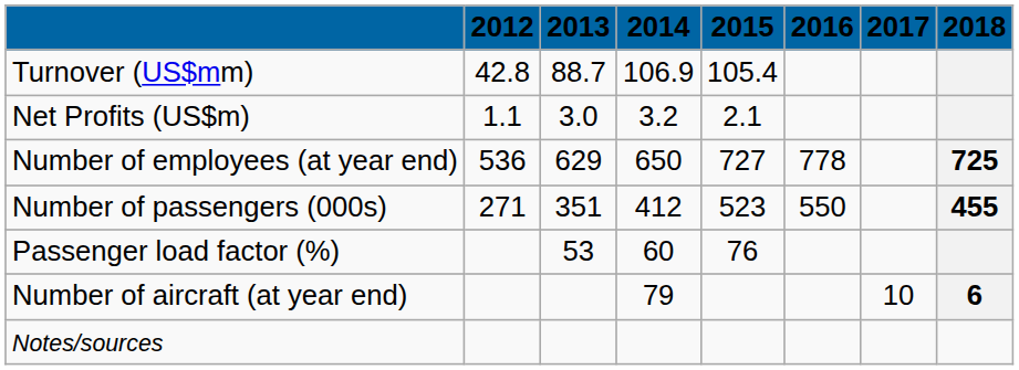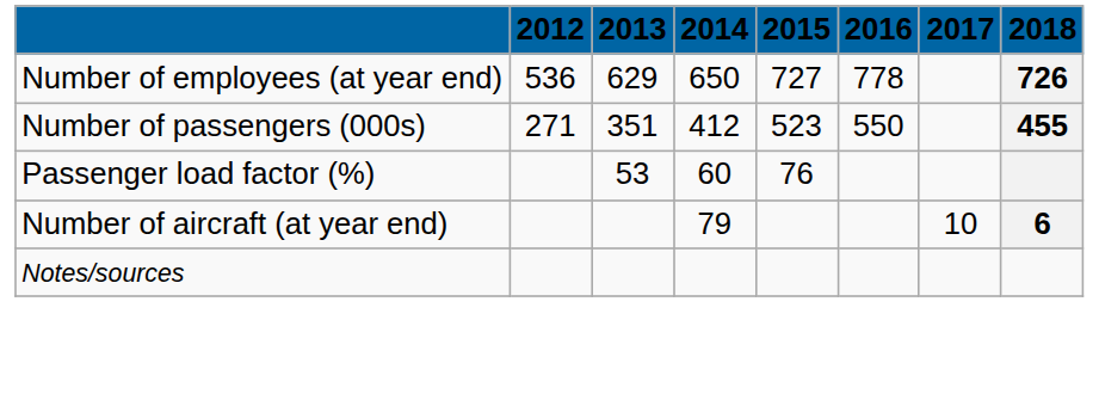- row: Turnover (US$mm) | 42.8 | 88.7 | 106.9 | 105.4
- row: Net Profits (US$m) | 1.1 | 3.0 | 3.2 | 2.1
Number of employees (at year end) | 2018: 725 -> 726
